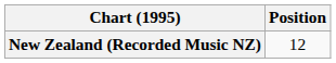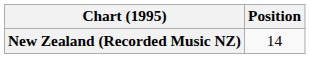New Zealand (Recorded Music NZ) | Position: 12 -> 14
